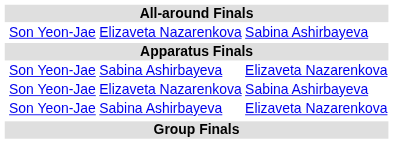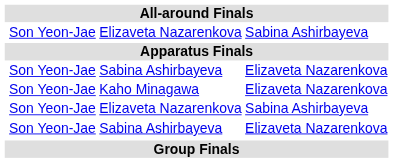+ row: Son Yeon-Jae | Kaho Minagawa | Elizaveta Nazarenkova
